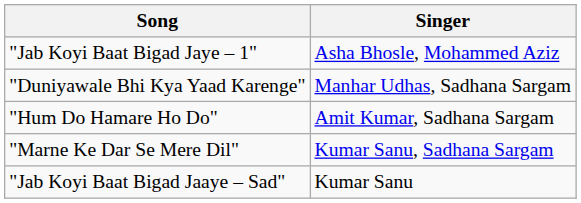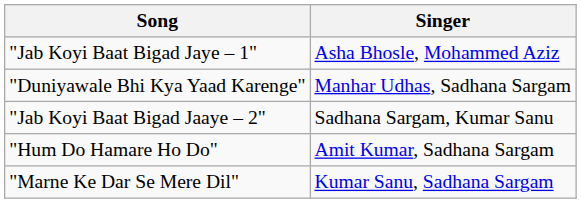+ row: "Jab Koyi Baat Bigad Jaaye – 2" | Sadhana Sargam, Kumar Sanu
- row: "Jab Koyi Baat Bigad Jaaye – Sad" | Kumar Sanu
